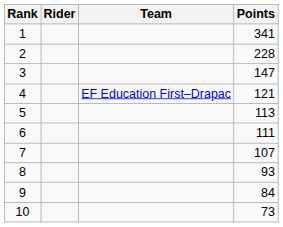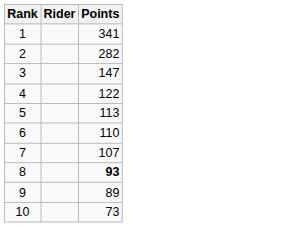- column: Team | EF Education First–Drapac
2 | Points: 228 -> 282
4 | Points: 121 -> 122
6 | Points: 111 -> 110
8 | Points: normal -> bold
9 | Points: 84 -> 89
